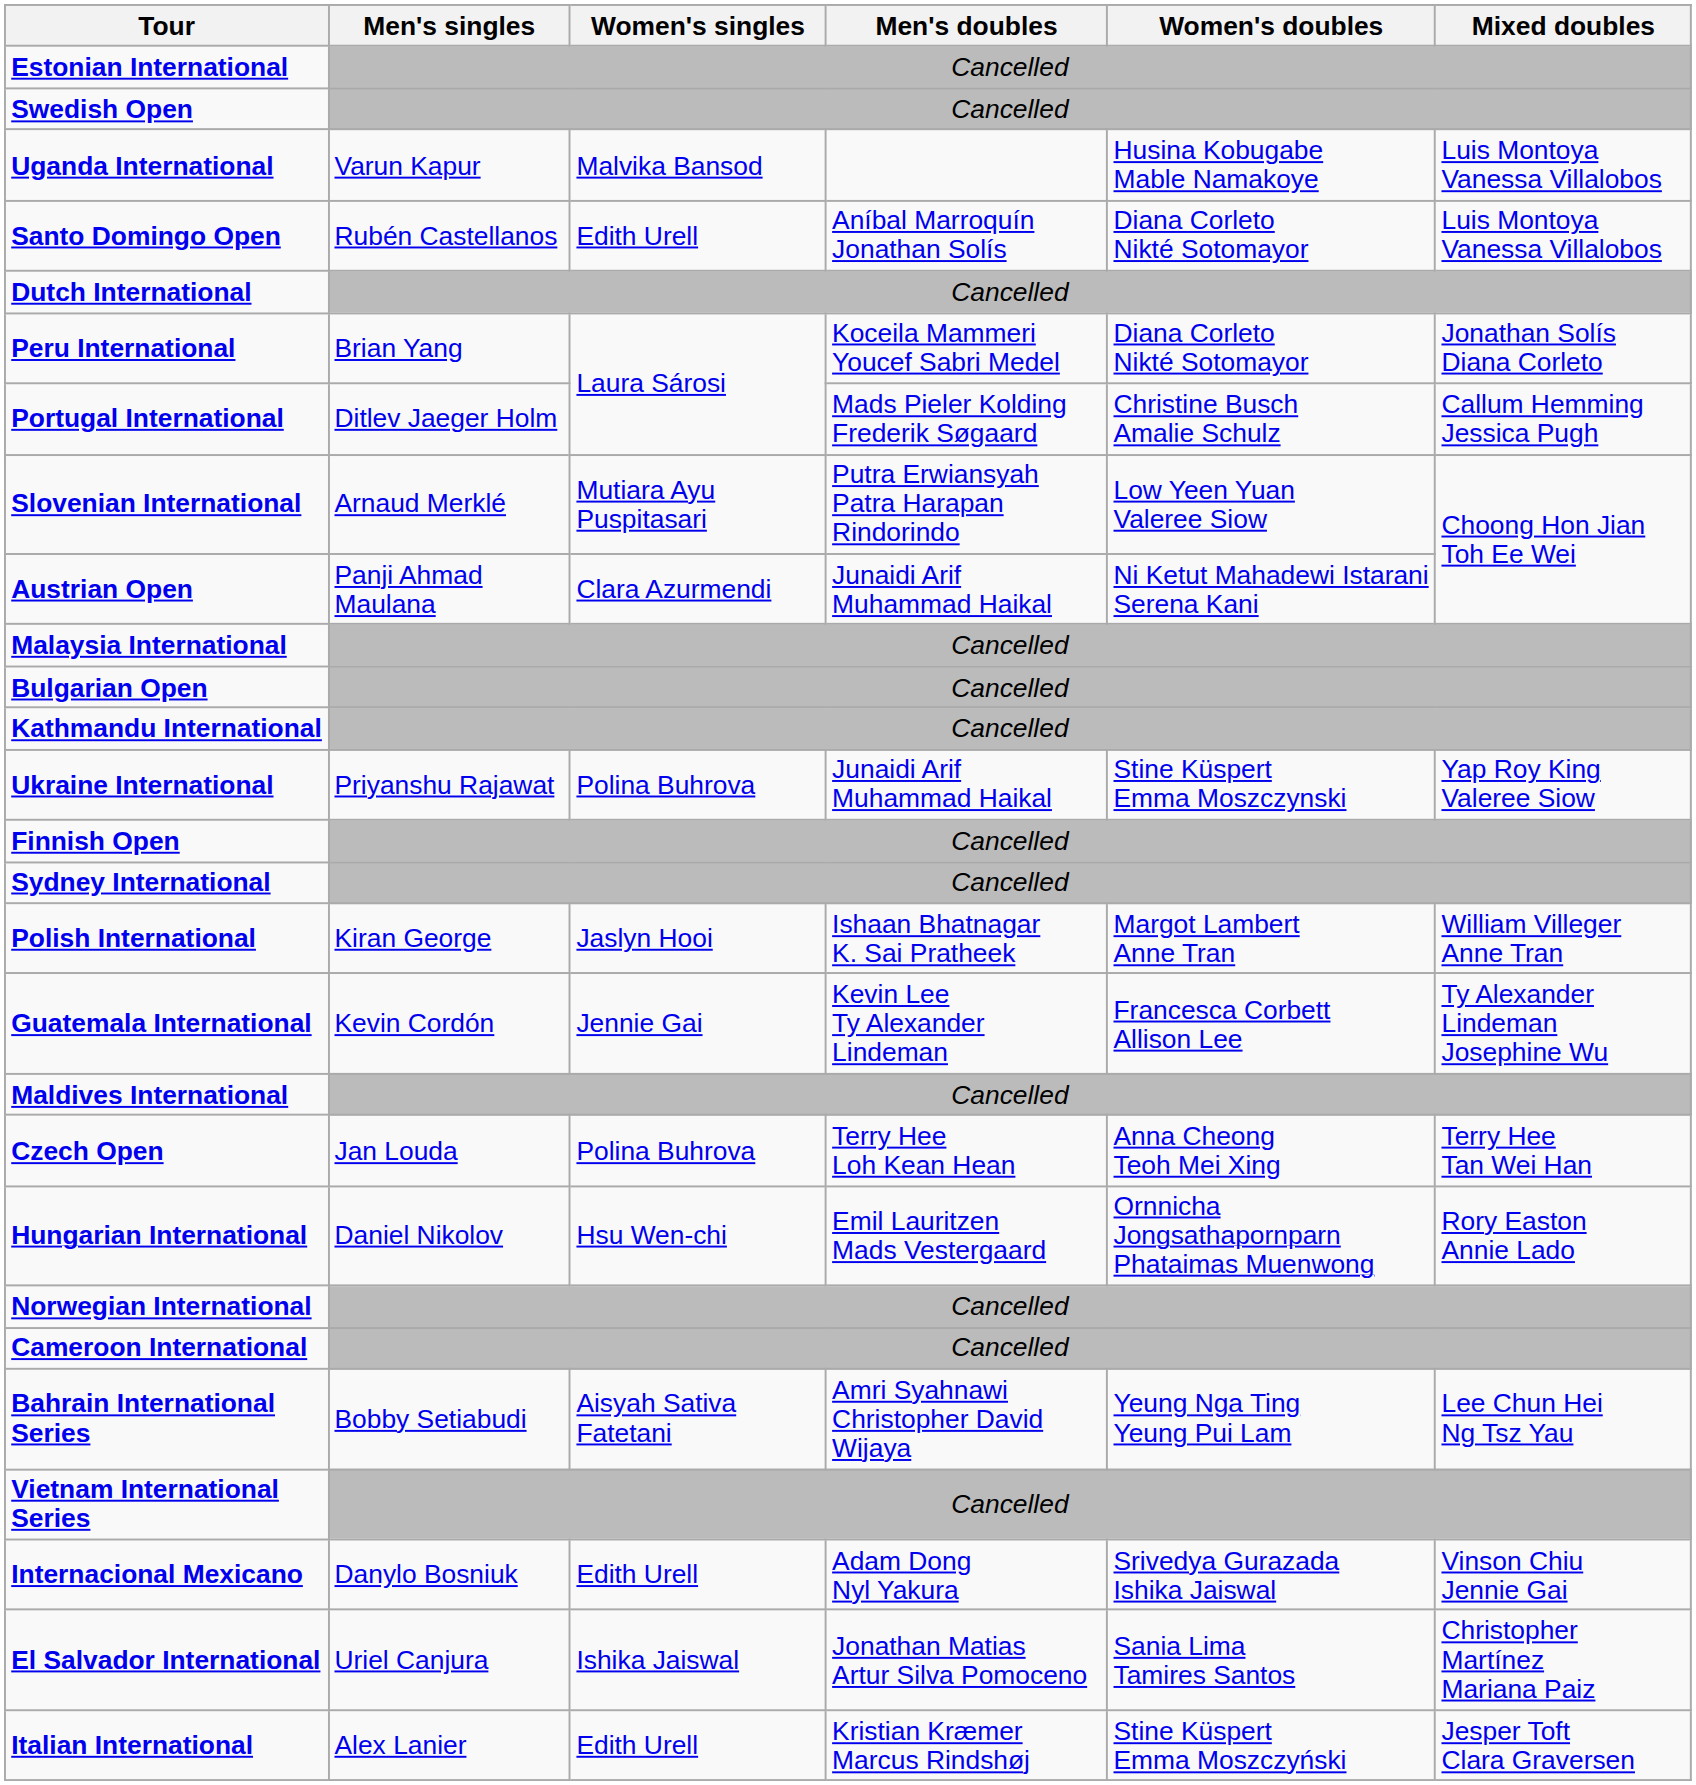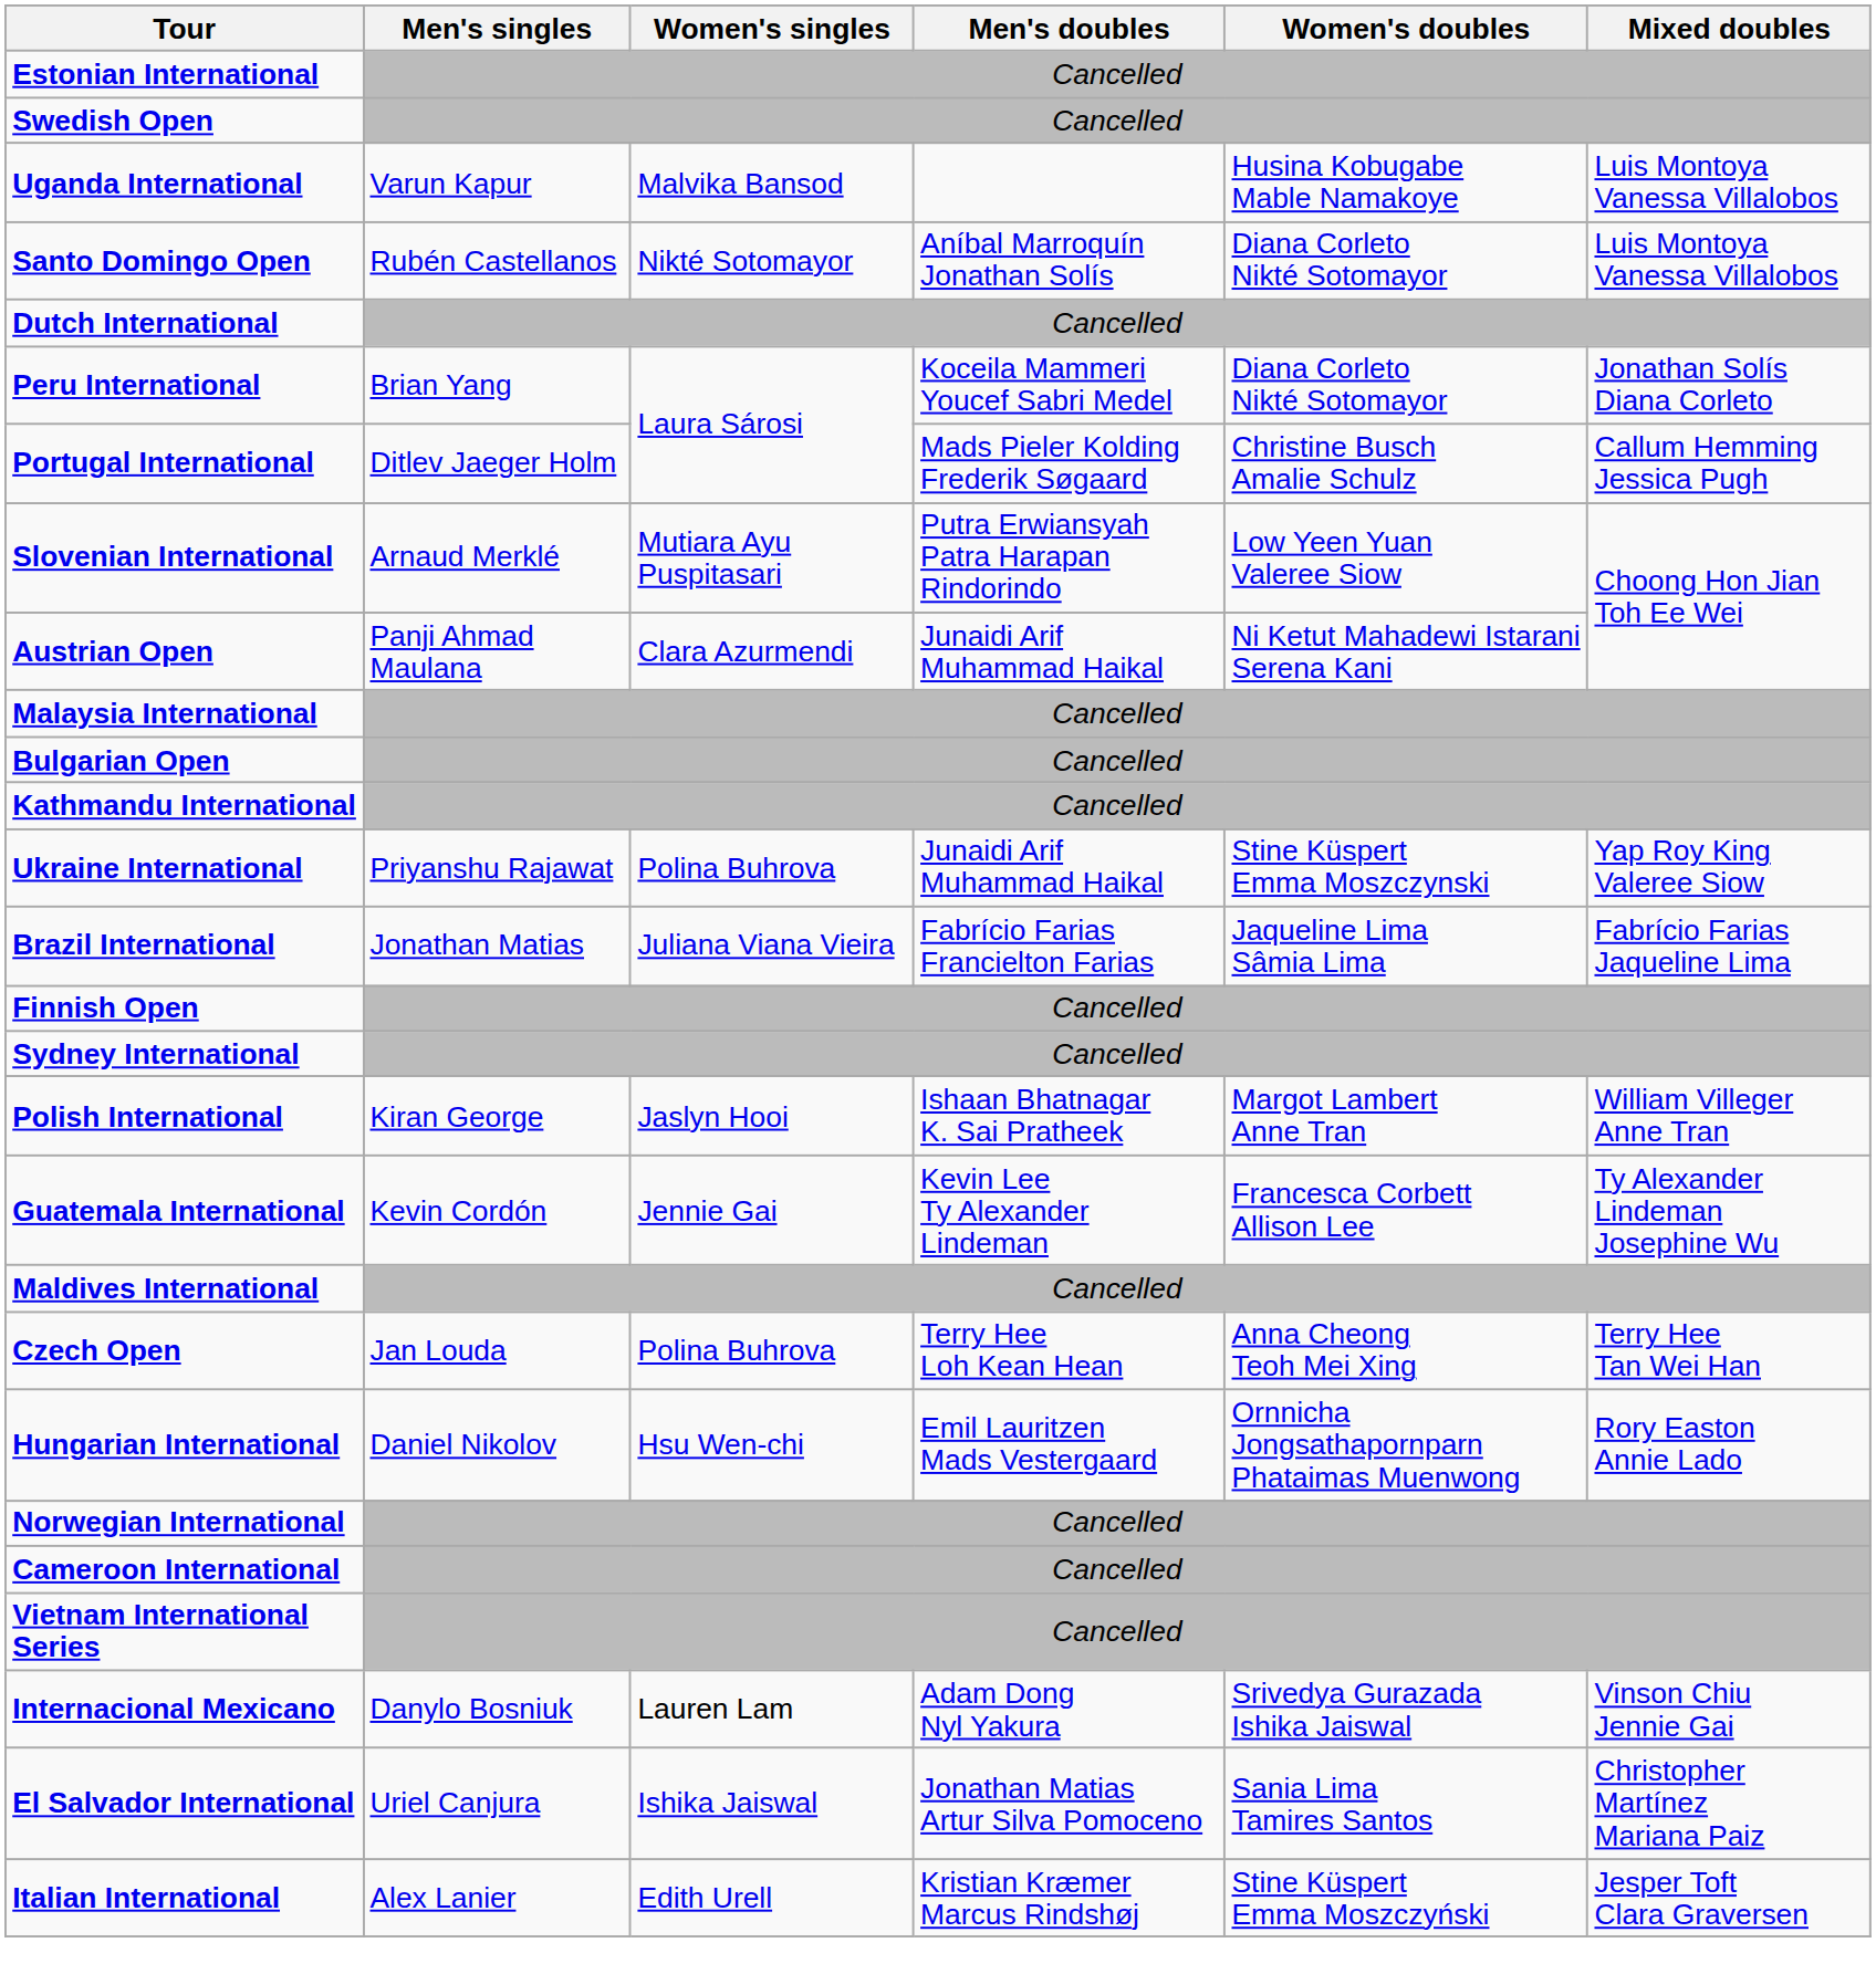Santo Domingo Open | Women's singles: Edith Urell -> Nikté Sotomayor
+ row: Brazil International | Jonathan Matias | Juliana Viana Vieira | Fabrício Farias Francielton Farias | Jaqueline Lima Sâmia Lima | Fabrício Farias Jaqueline Lima
- row: Bahrain International Series | Bobby Setiabudi | Aisyah Sativa Fatetani | Amri Syahnawi Christopher David Wijaya | Yeung Nga Ting Yeung Pui Lam | Lee Chun Hei Ng Tsz Yau
Internacional Mexicano | Women's singles: Edith Urell -> Lauren Lam
